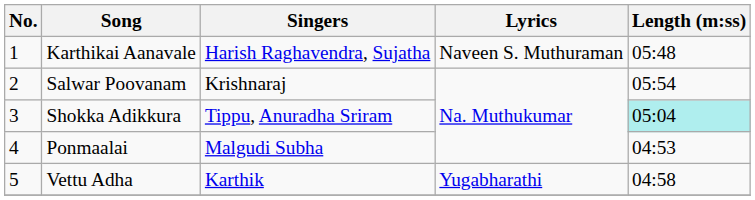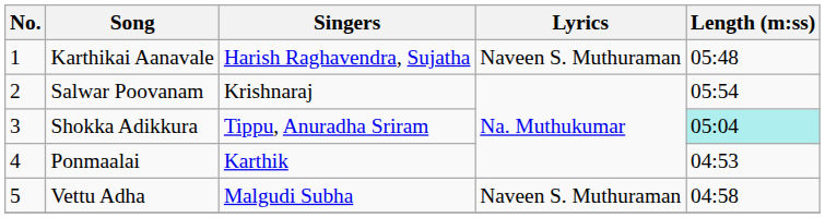Ponmaalai | Singers: Malgudi Subha -> Karthik
Vettu Adha | Singers: Karthik -> Malgudi Subha
Vettu Adha | Lyrics: Yugabharathi -> Naveen S. Muthuraman
